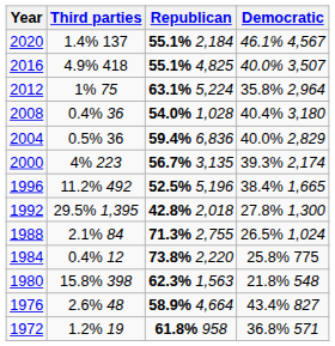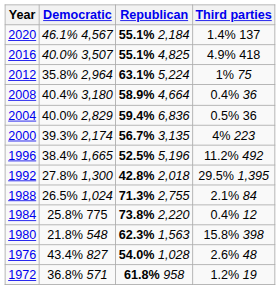columns swapped: Democratic <-> Third parties
2008 | Republican: 54.0% 1,028 -> 58.9% 4,664
1976 | Republican: 58.9% 4,664 -> 54.0% 1,028
